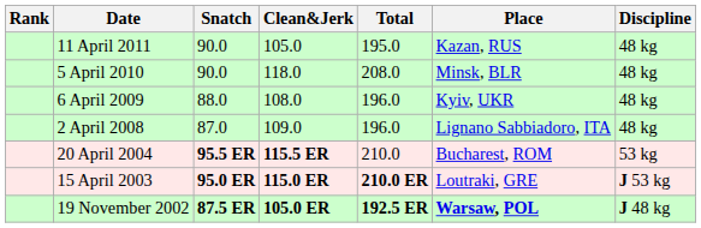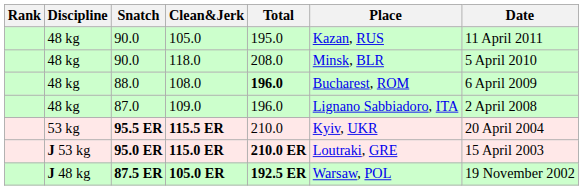columns swapped: Discipline <-> Date
108.0 | Total: normal -> bold
108.0 | Place: Kyiv, UKR -> Bucharest, ROM
115.5 ER | Place: Bucharest, ROM -> Kyiv, UKR
105.0 ER | Place: bold -> normal
